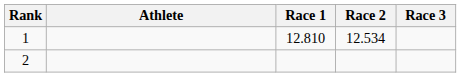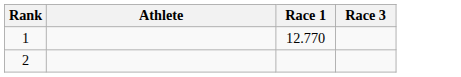- column: Race 2 | 12.534
1 | Race 1: 12.810 -> 12.770
